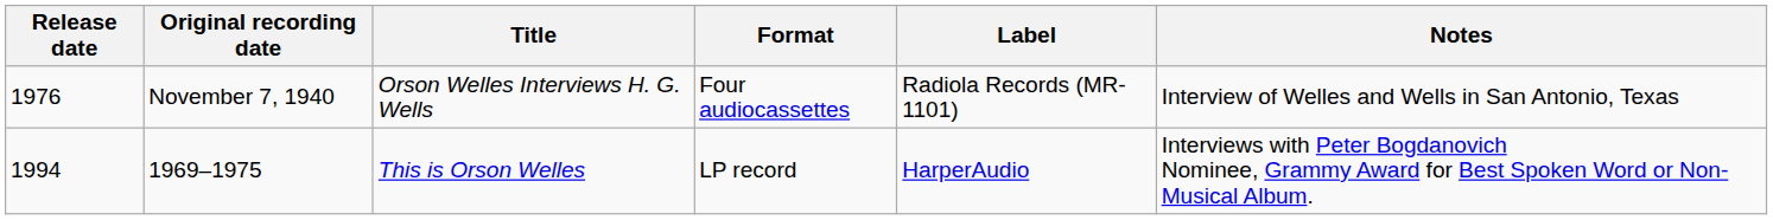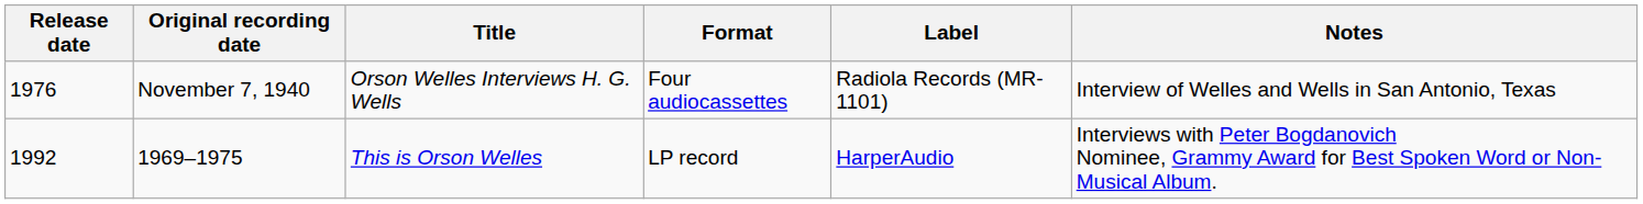1969–1975 | Release date: 1994 -> 1992
